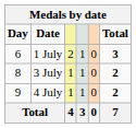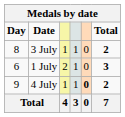rows swapped: 1 July <-> 3 July
4 July | column 5: normal -> bold
